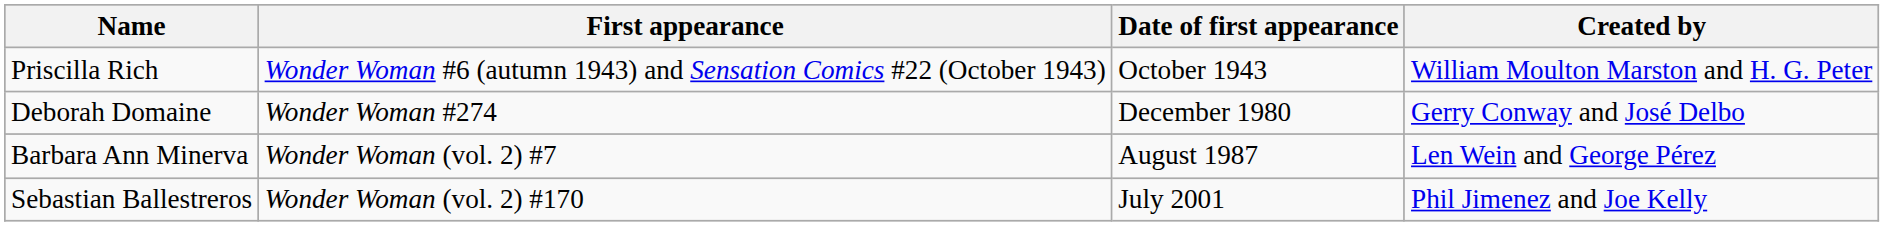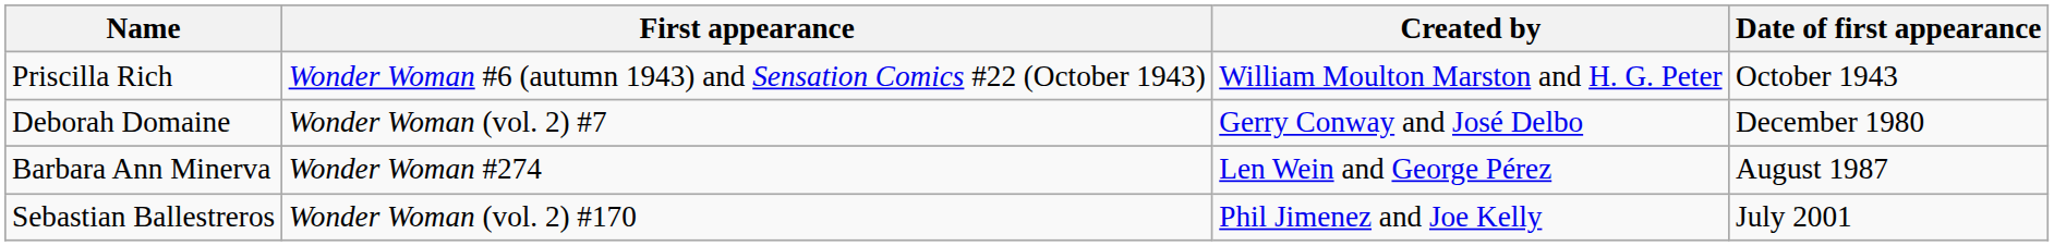columns swapped: Date of first appearance <-> Created by
Deborah Domaine | First appearance: Wonder Woman #274 -> Wonder Woman (vol. 2) #7
Barbara Ann Minerva | First appearance: Wonder Woman (vol. 2) #7 -> Wonder Woman #274
